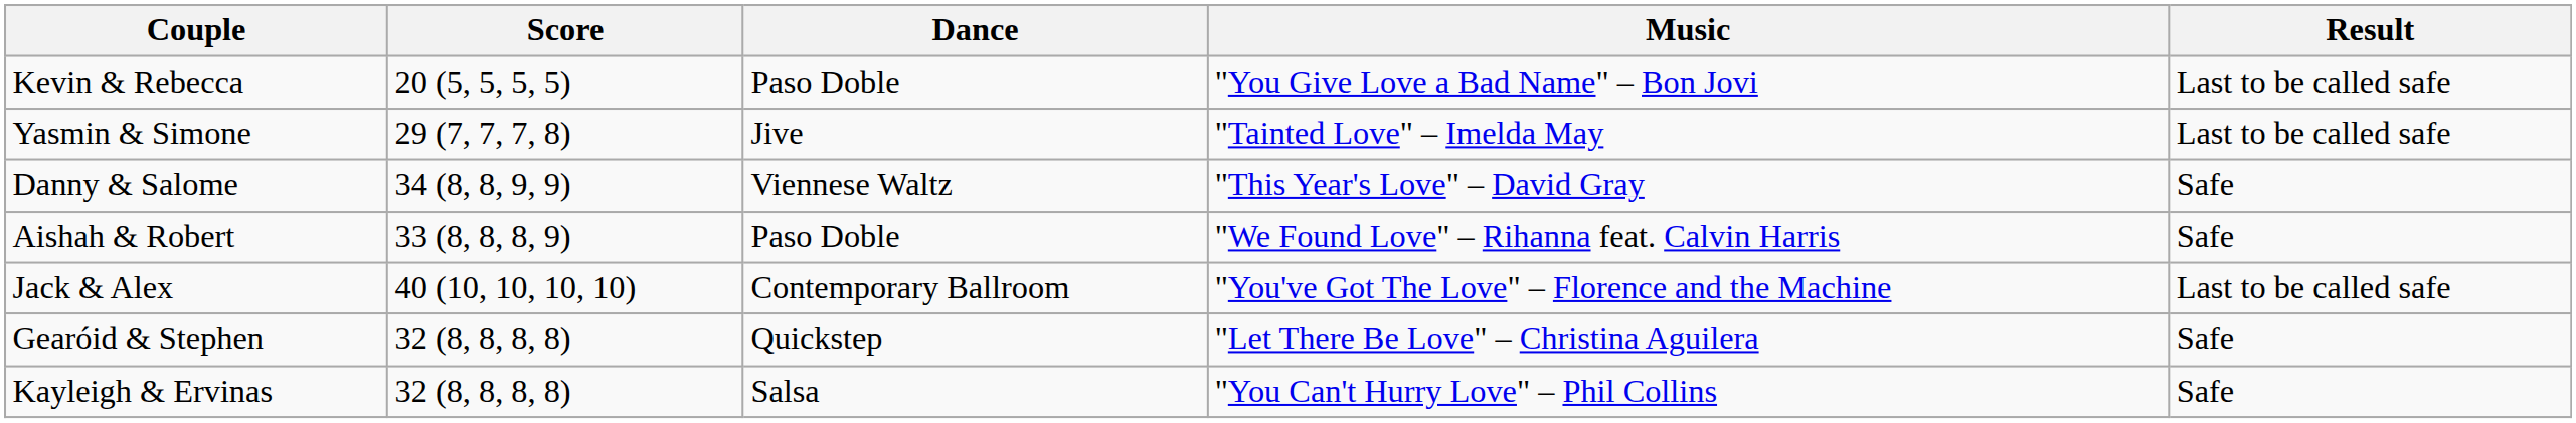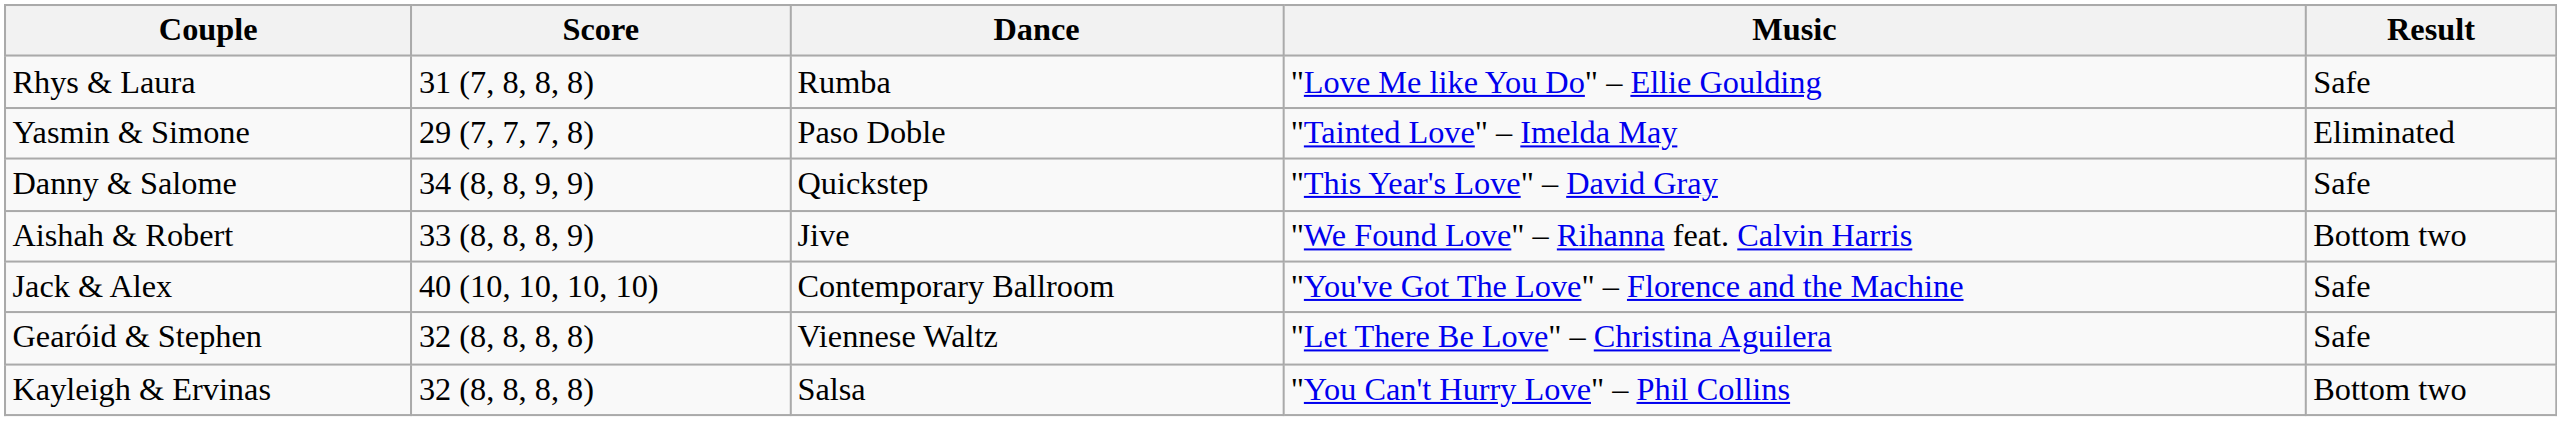- row: Kevin & Rebecca | 20 (5, 5, 5, 5) | Paso Doble | "You Give Love a Bad Name" – Bon Jovi | Last to be called safe
+ row: Rhys & Laura | 31 (7, 8, 8, 8) | Rumba | "Love Me like You Do" – Ellie Goulding | Safe
Yasmin & Simone | Dance: Jive -> Paso Doble
Yasmin & Simone | Result: Last to be called safe -> Eliminated
Danny & Salome | Dance: Viennese Waltz -> Quickstep
Aishah & Robert | Dance: Paso Doble -> Jive
Aishah & Robert | Result: Safe -> Bottom two
Jack & Alex | Result: Last to be called safe -> Safe
Gearóid & Stephen | Dance: Quickstep -> Viennese Waltz
Kayleigh & Ervinas | Result: Safe -> Bottom two
